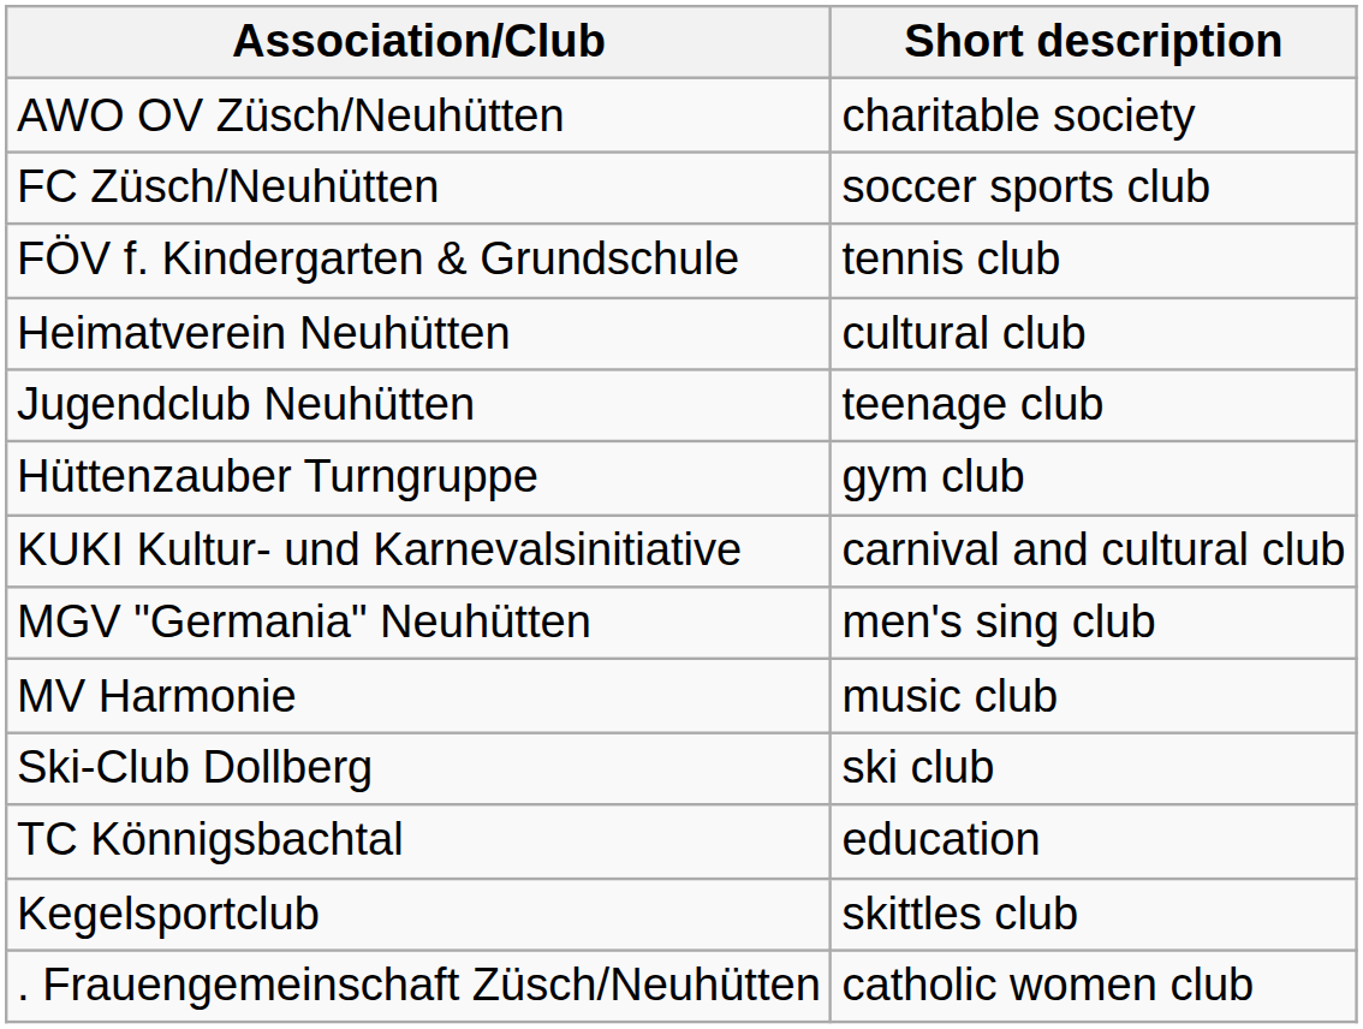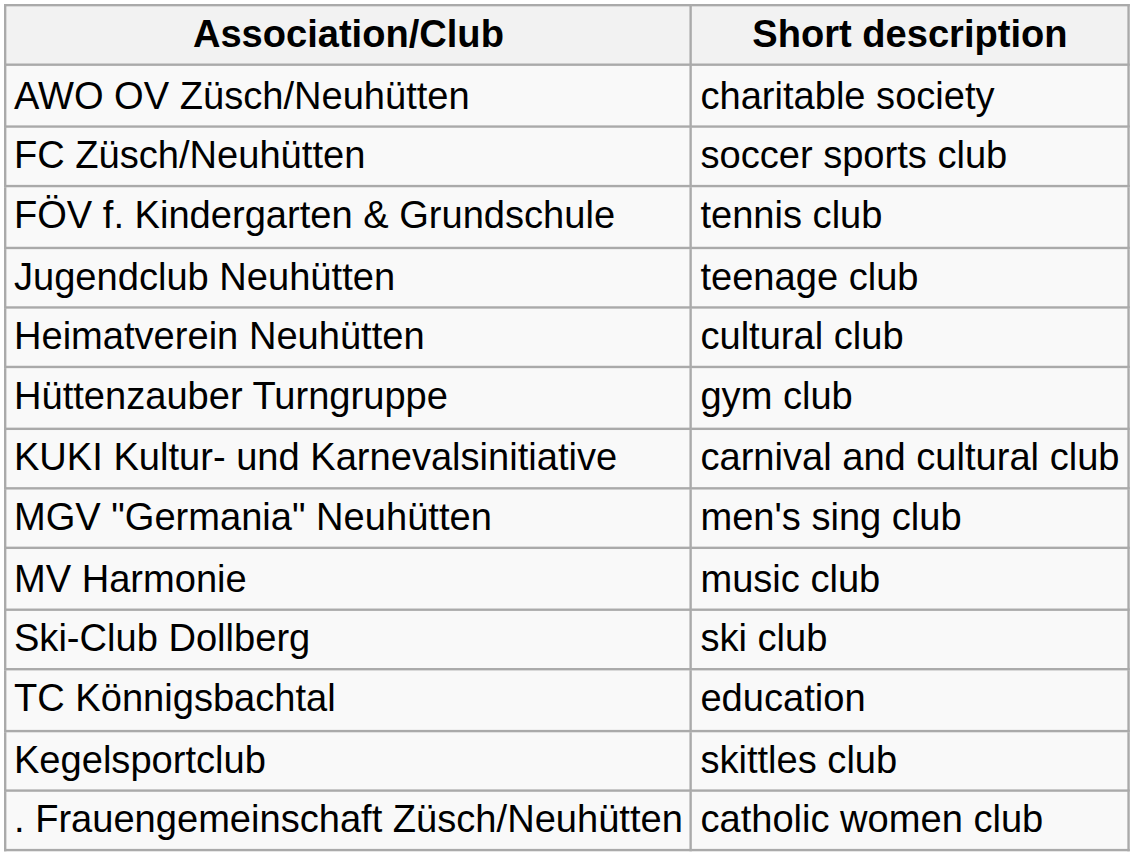rows swapped: Heimatverein Neuhütten <-> Jugendclub Neuhütten
